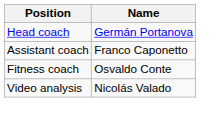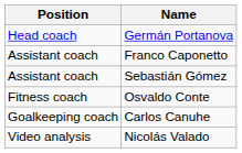+ row: Assistant coach | Sebastián Gómez
+ row: Goalkeeping coach | Carlos Canuhe
